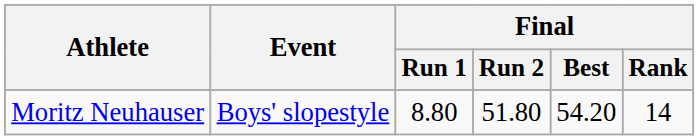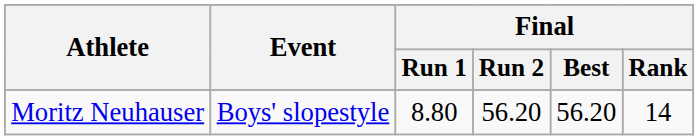Moritz Neuhauser | Final / Run 2: 51.80 -> 56.20
Moritz Neuhauser | Final / Best: 54.20 -> 56.20
